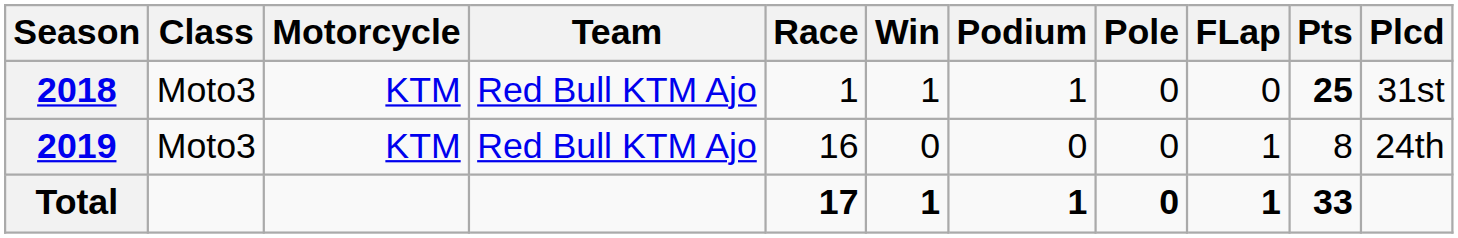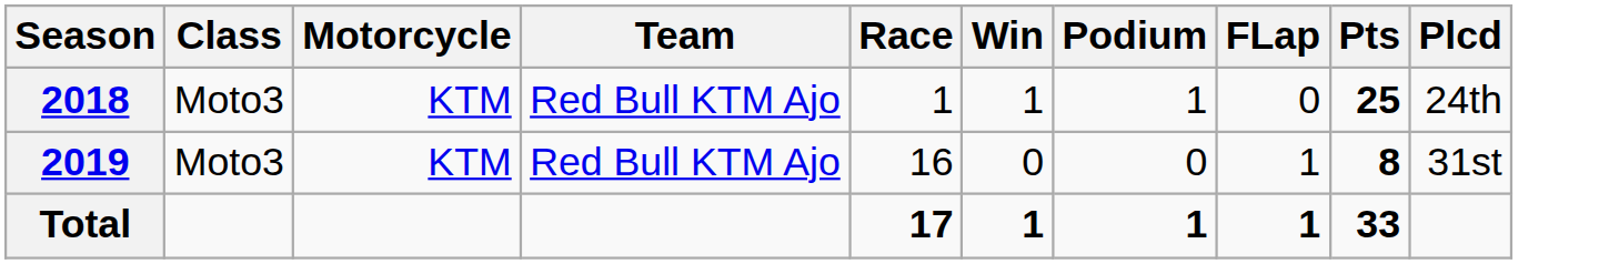- column: Pole | 0 | 0 | 0
2018 | Plcd: 31st -> 24th
2019 | Pts: normal -> bold
2019 | Plcd: 24th -> 31st
